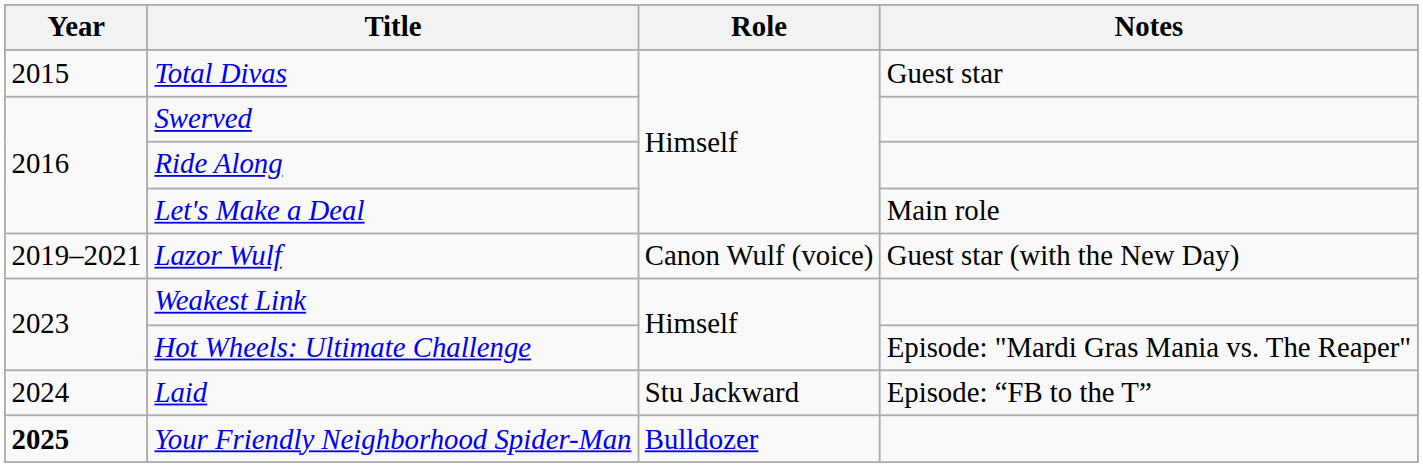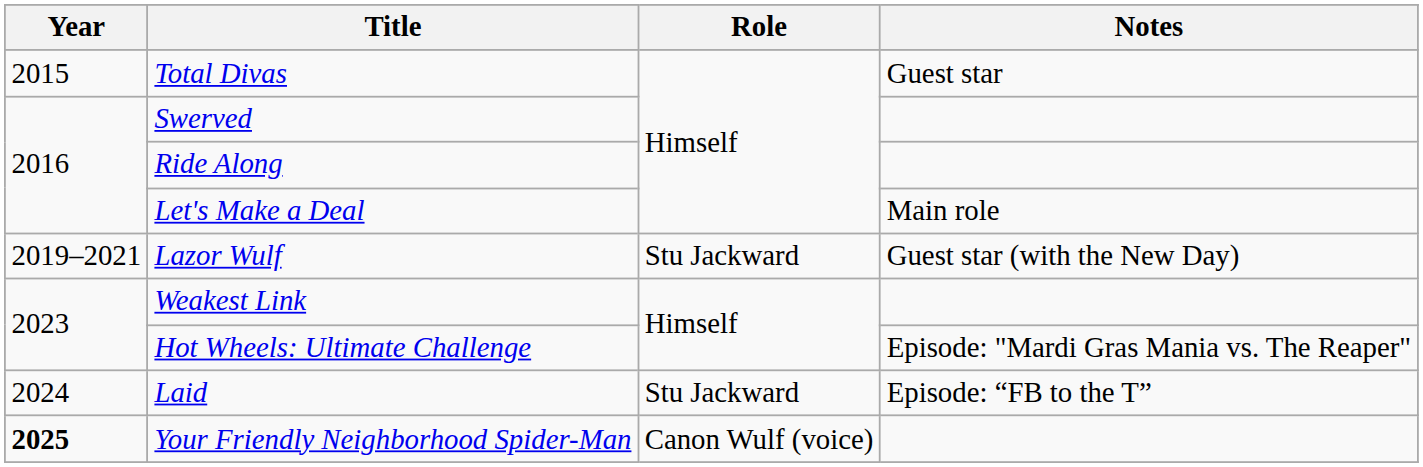Lazor Wulf | Role: Canon Wulf (voice) -> Stu Jackward
Your Friendly Neighborhood Spider-Man | Role: Bulldozer -> Canon Wulf (voice)
